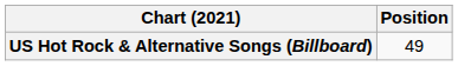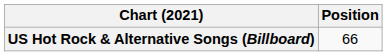US Hot Rock & Alternative Songs (Billboard) | Position: 49 -> 66
